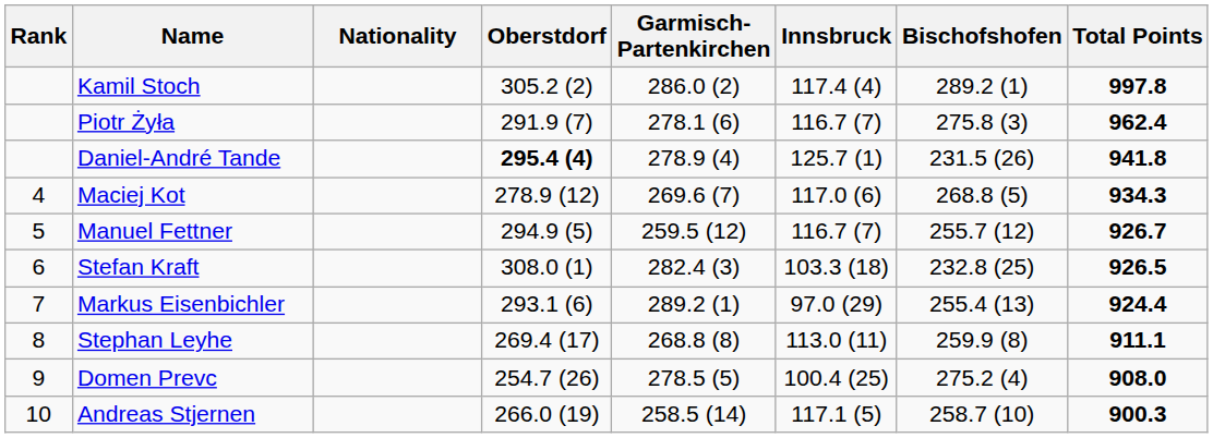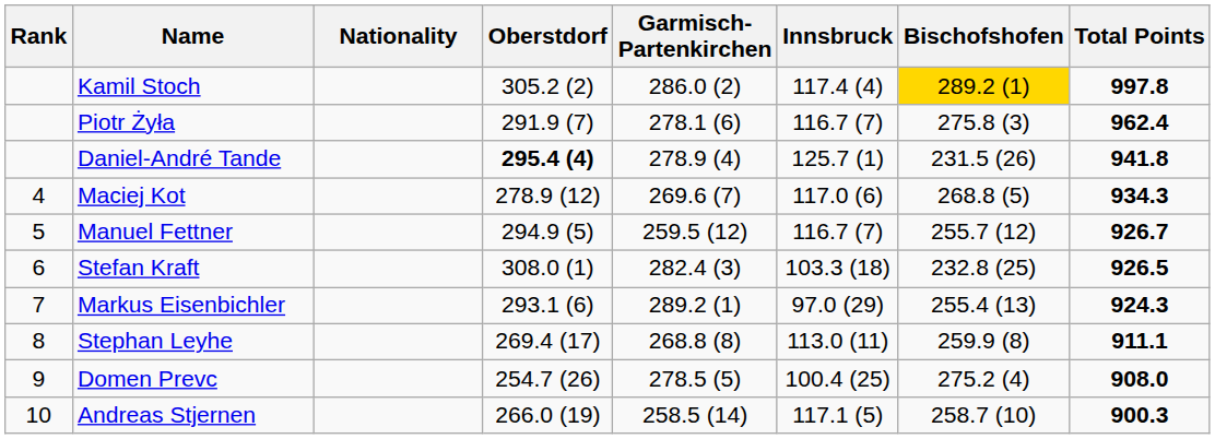Kamil Stoch | Bischofshofen: no background -> gold background
Markus Eisenbichler | Total Points: 924.4 -> 924.3
